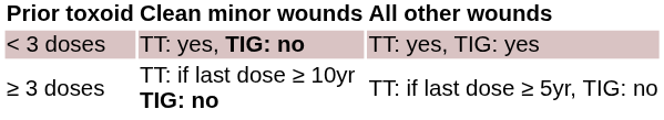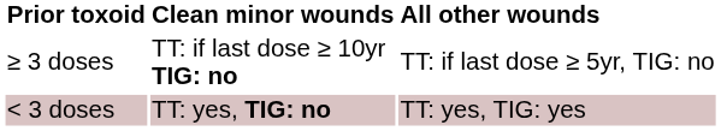rows swapped: < 3 doses <-> ≥ 3 doses
